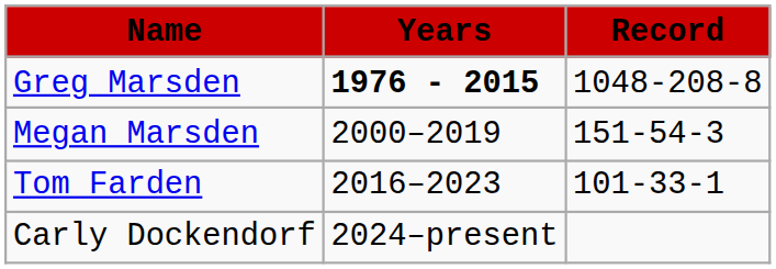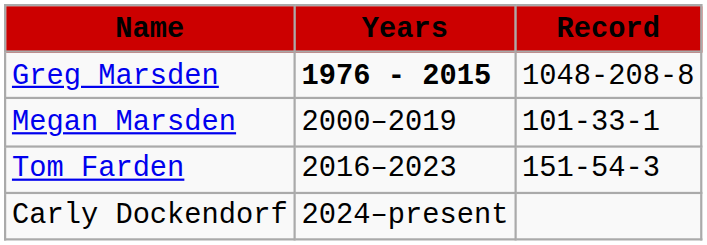Megan Marsden | column 3: 151-54-3 -> 101-33-1
Tom Farden | column 3: 101-33-1 -> 151-54-3
